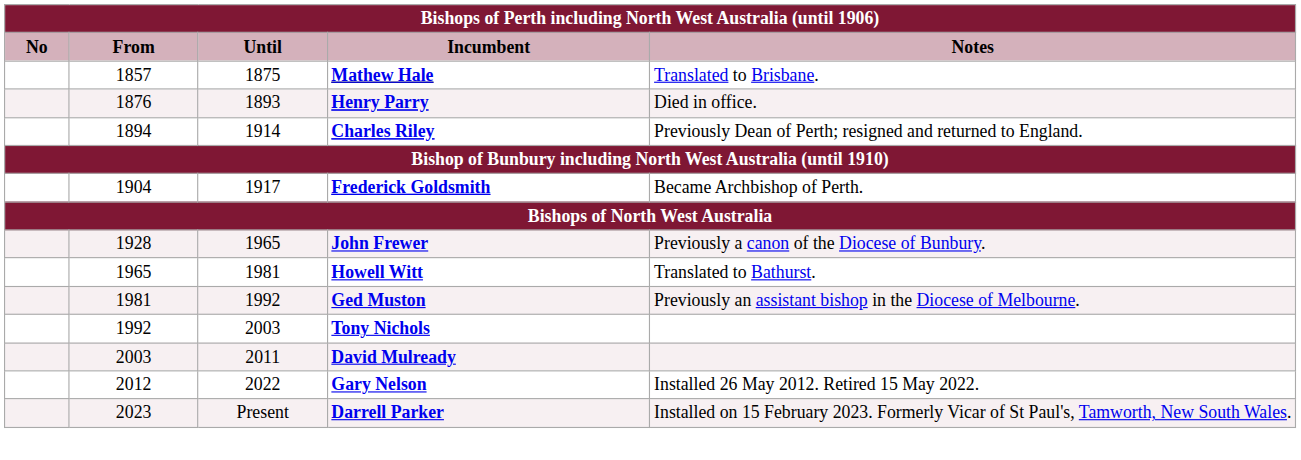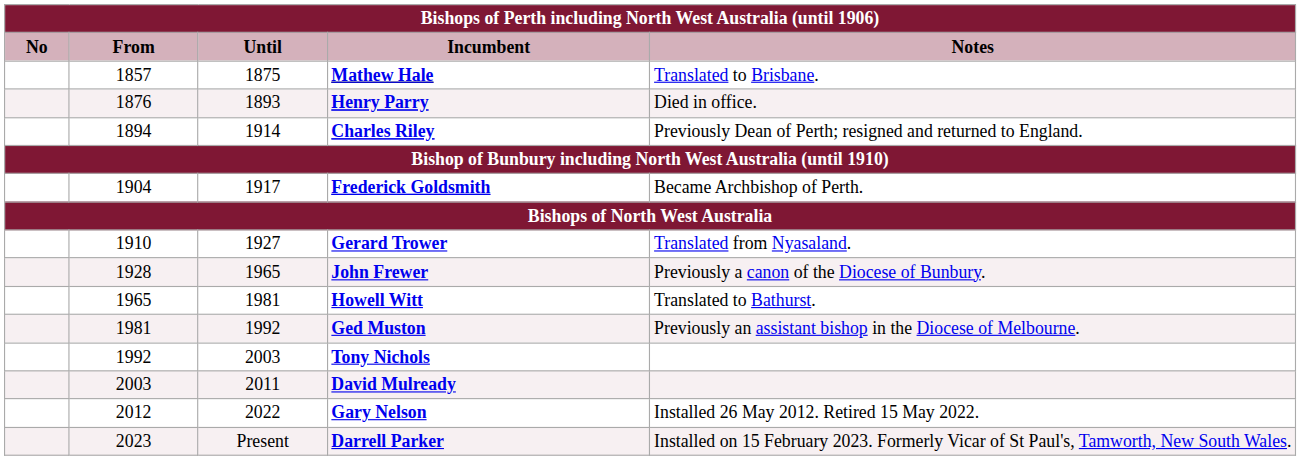+ row: 1910 | 1927 | Gerard Trower | Translated from Nyasaland.
